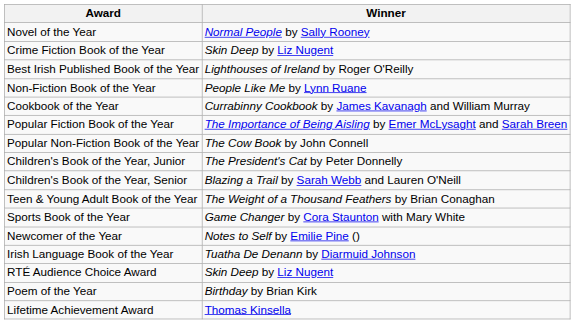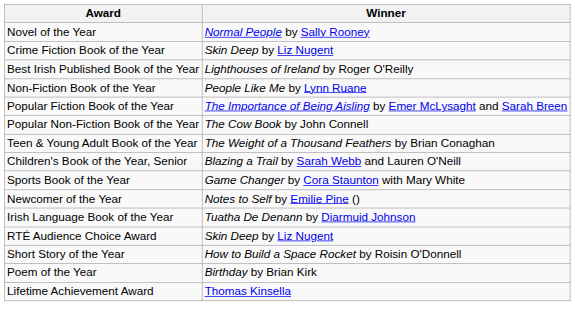- row: Cookbook of the Year | Currabinny Cookbook by James Kavanagh and William Murray
- row: Children's Book of the Year, Junior | The President's Cat by Peter Donnelly
rows swapped: Children's Book of the Year, Senior <-> Teen & Young Adult Book of the Year
+ row: Short Story of the Year | How to Build a Space Rocket by Roisin O'Donnell
